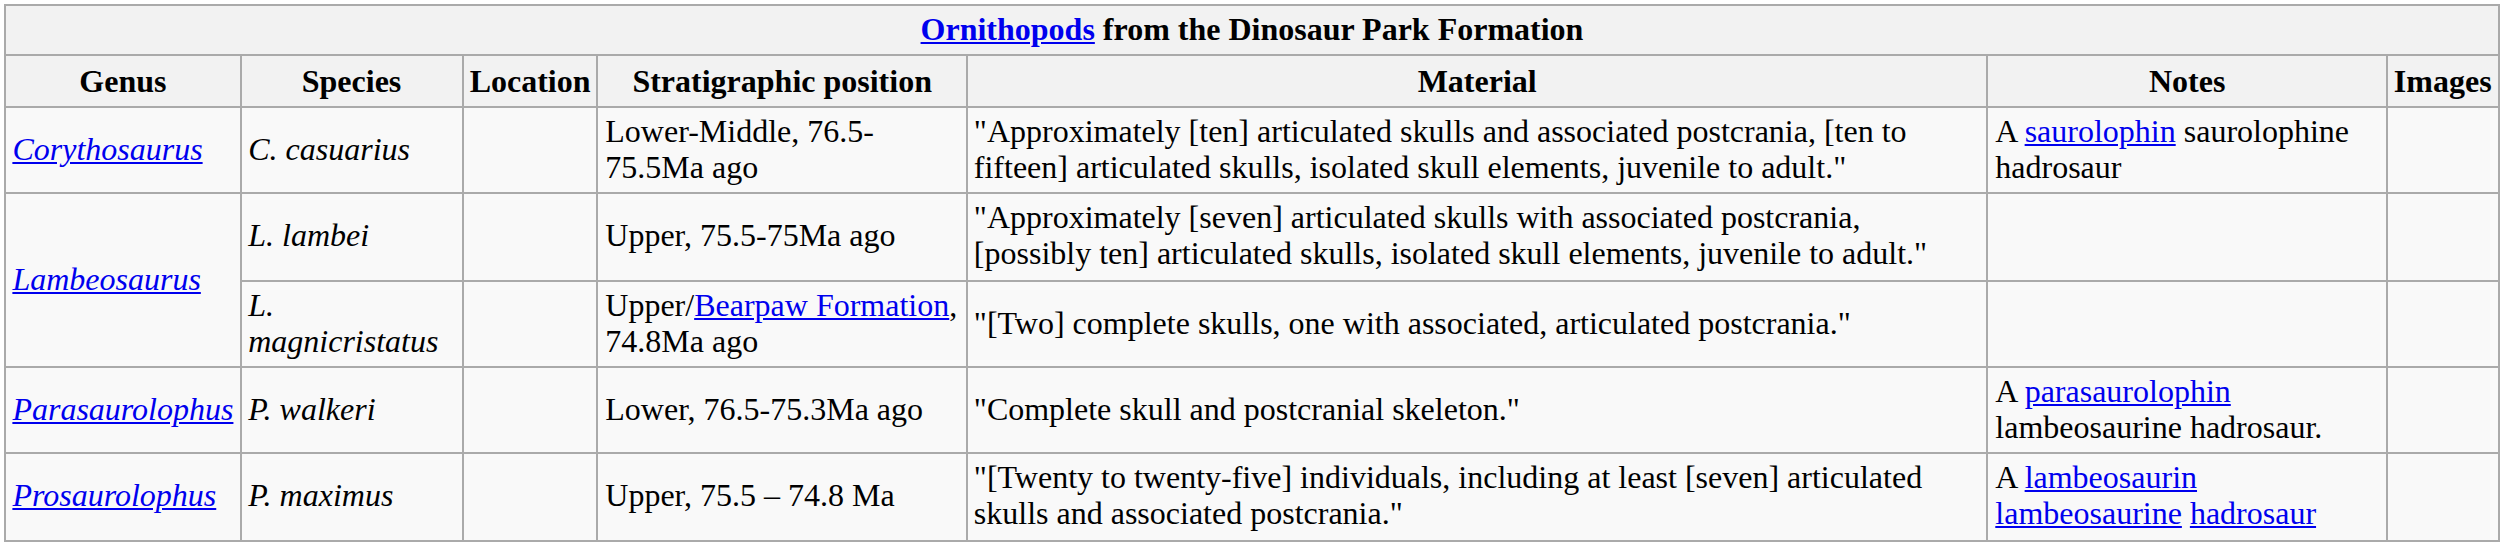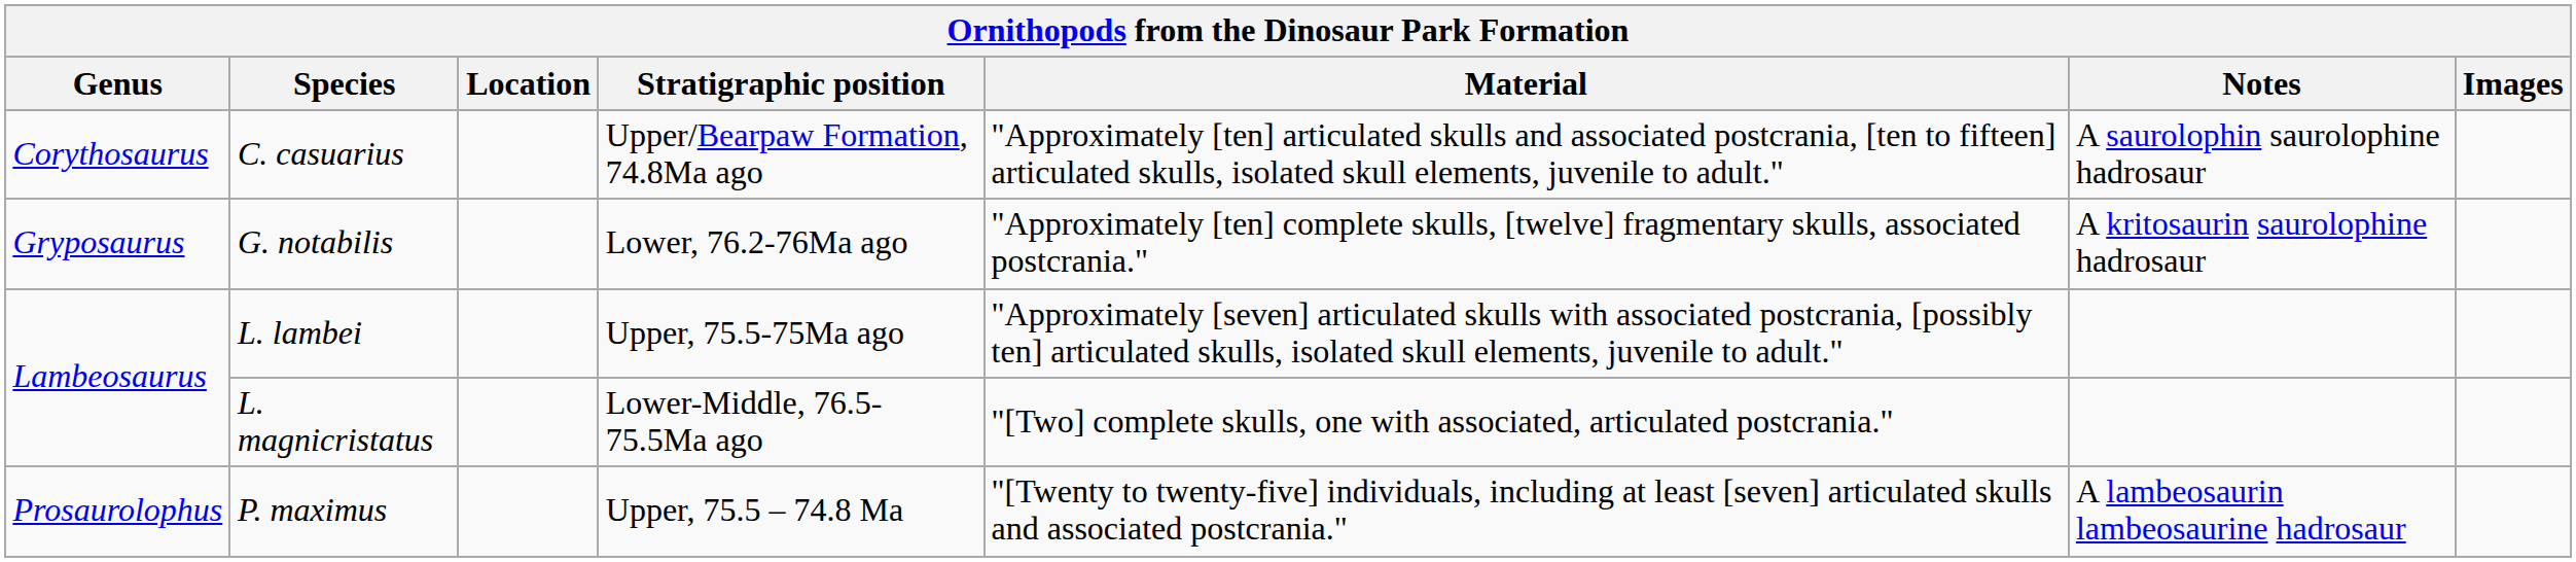C. casuarius | Stratigraphic position: Lower-Middle, 76.5-75.5Ma ago -> Upper/Bearpaw Formation, 74.8Ma ago
+ row: Gryposaurus | G. notabilis | Lower, 76.2-76Ma ago | "Approximately [ten] complete skulls, [twelve] fragmentary skulls, associated postcrania." | A kritosaurin saurolophine hadrosaur
L. magnicristatus | Stratigraphic position: Upper/Bearpaw Formation, 74.8Ma ago -> Lower-Middle, 76.5-75.5Ma ago
- row: Parasaurolophus | P. walkeri | Lower, 76.5-75.3Ma ago | "Complete skull and postcranial skeleton." | A parasaurolophin lambeosaurine hadrosaur.
